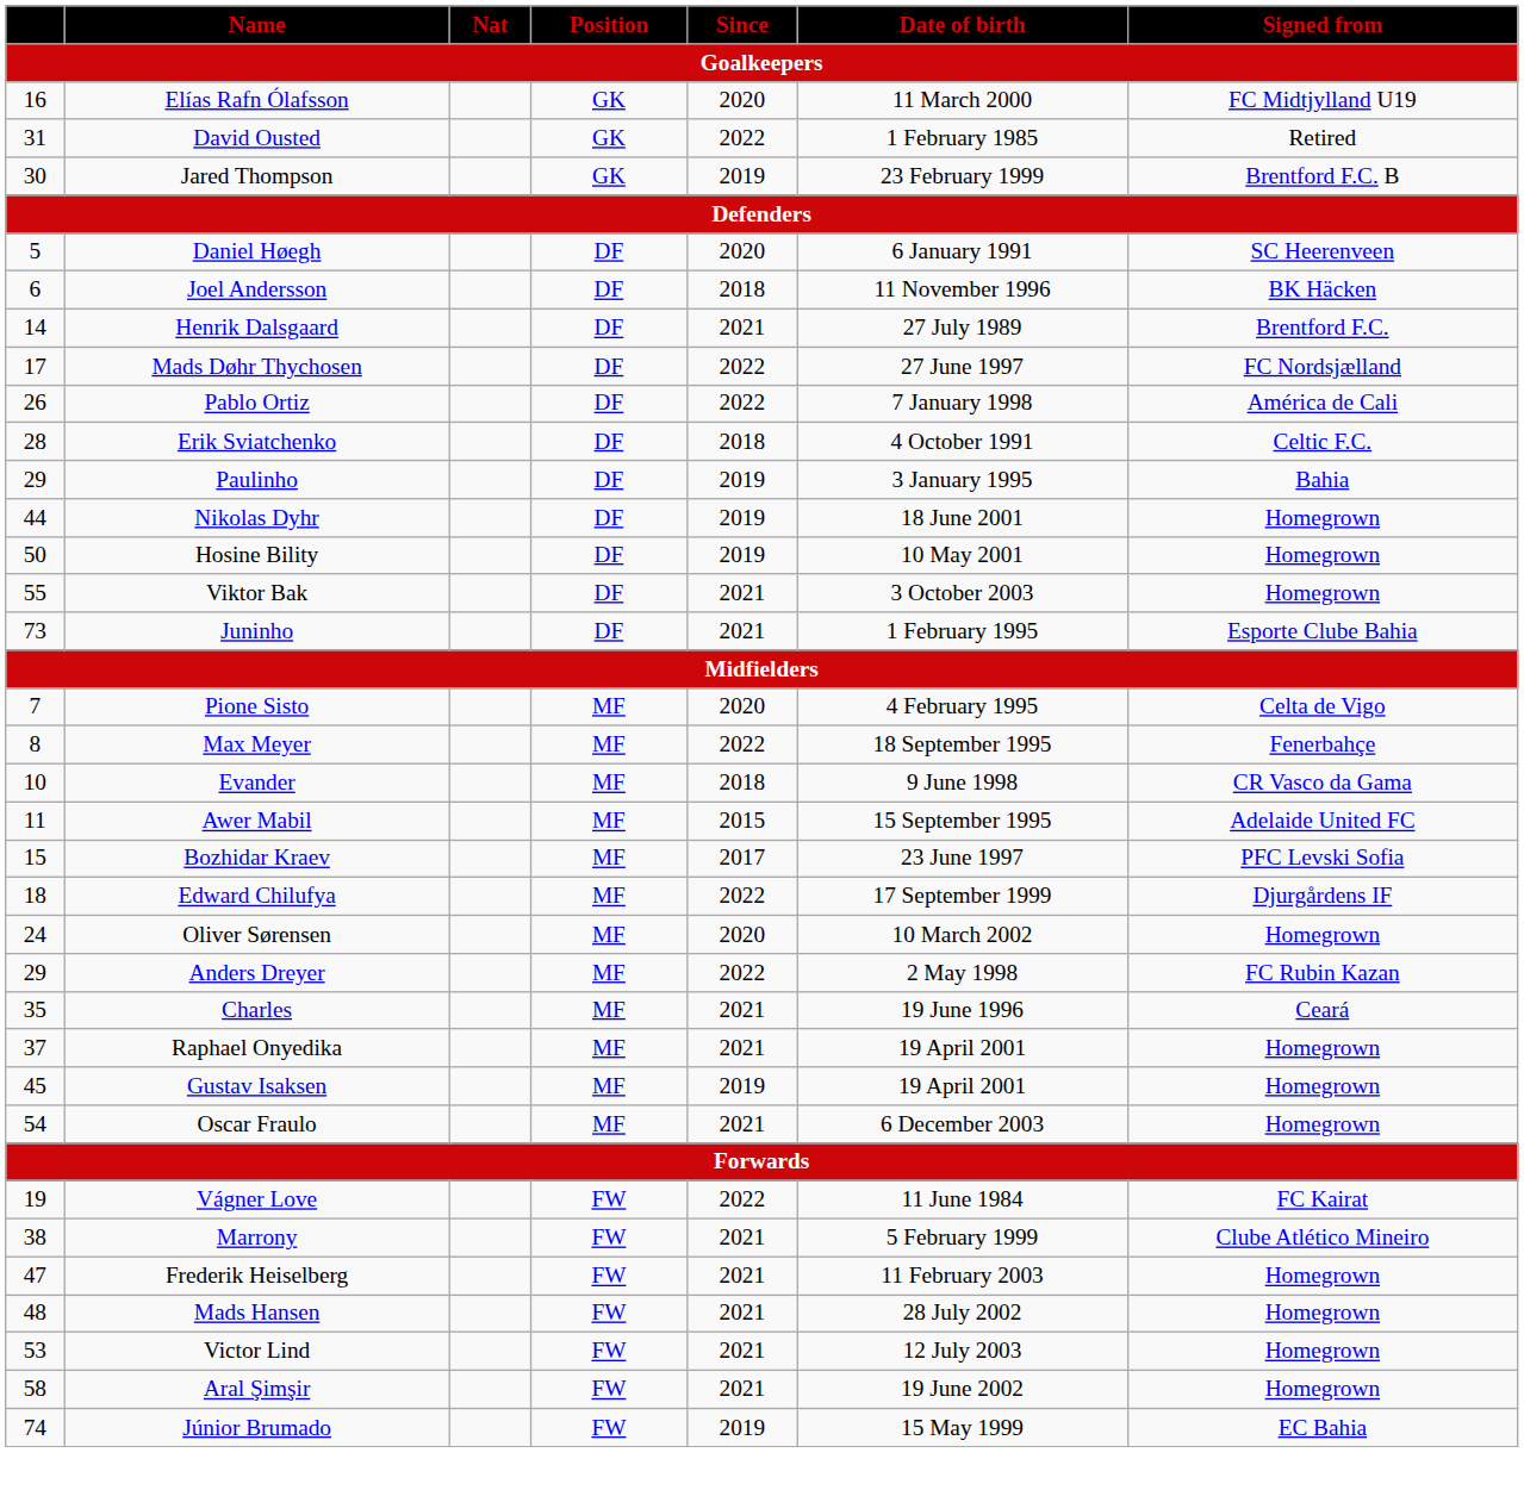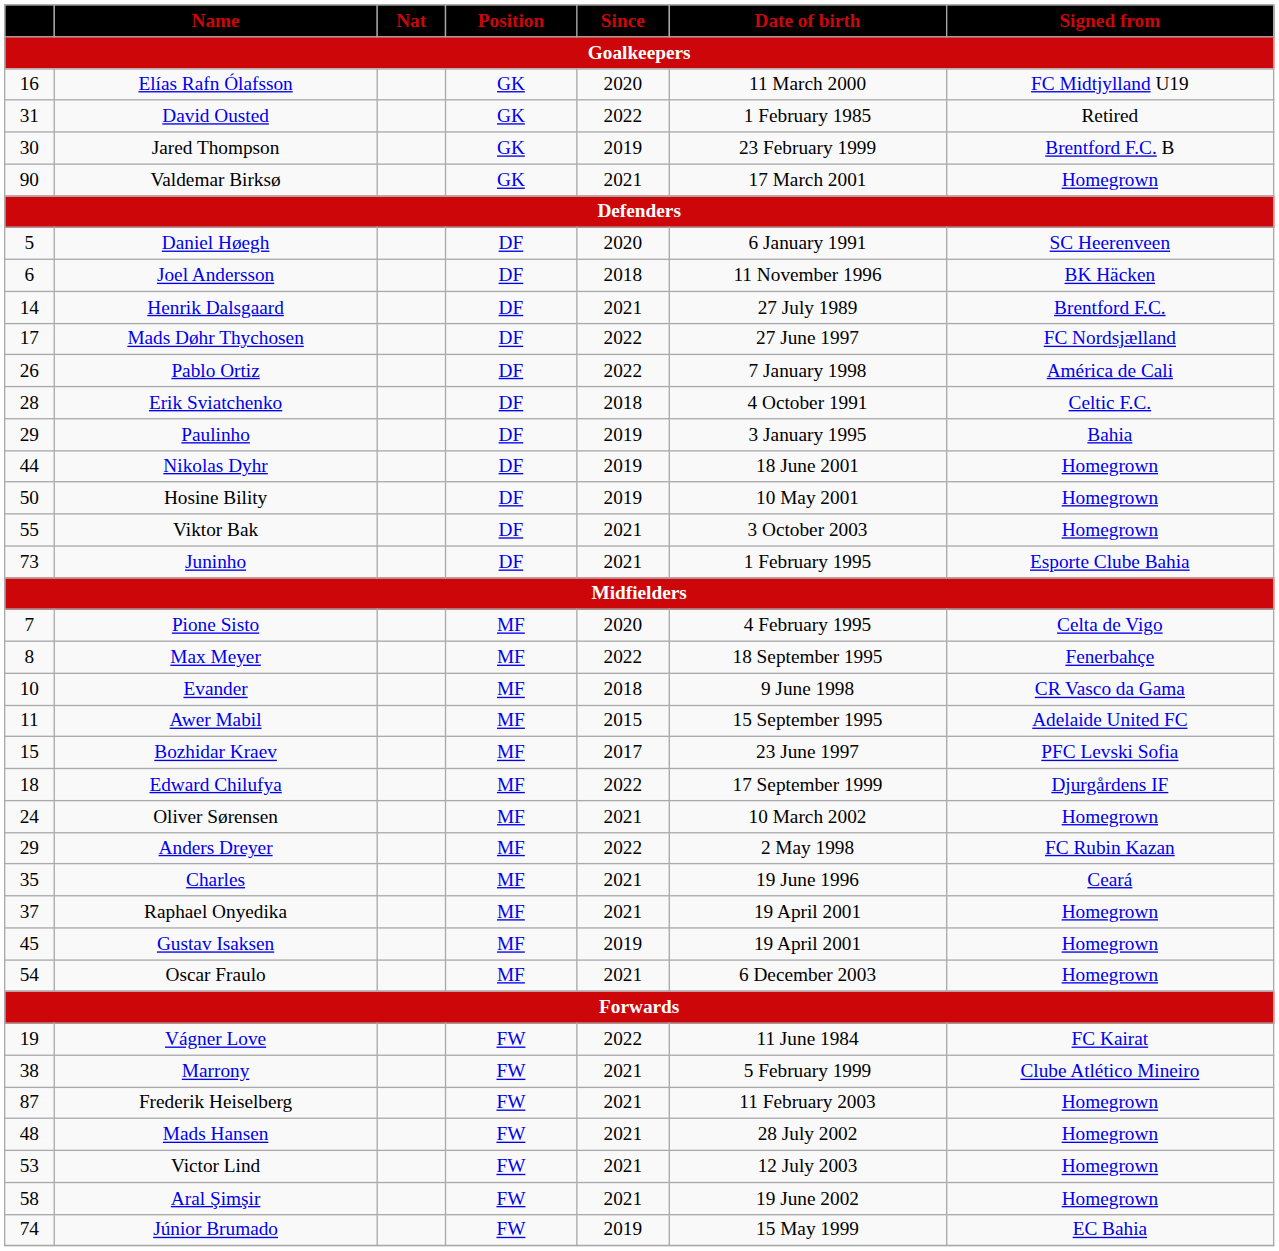+ row: 90 | Valdemar Birksø | GK | 2021 | 17 March 2001 | Homegrown
Oliver Sørensen | Since: 2020 -> 2021
Frederik Heiselberg | column 1: 47 -> 87
